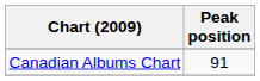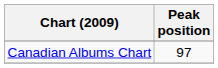Canadian Albums Chart | Peak position: 91 -> 97
